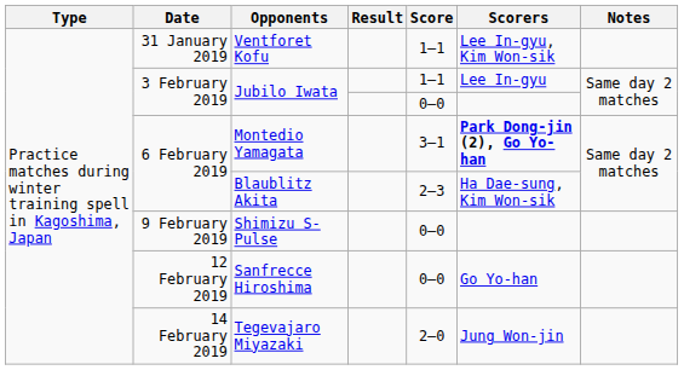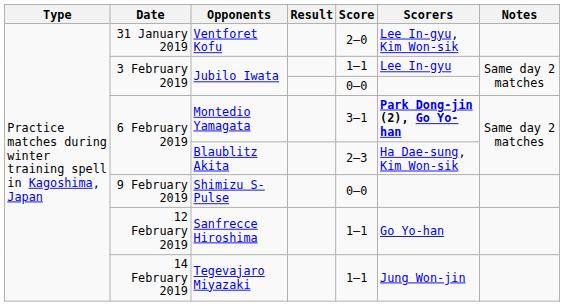Ventforet Kofu | Score: 1–1 -> 2–0
Sanfrecce Hiroshima | Score: 0–0 -> 1–1
Tegevajaro Miyazaki | Score: 2–0 -> 1–1
